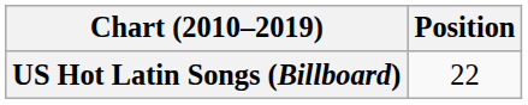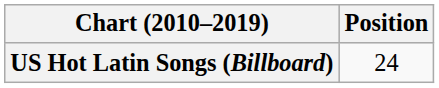US Hot Latin Songs (Billboard) | Position: 22 -> 24
